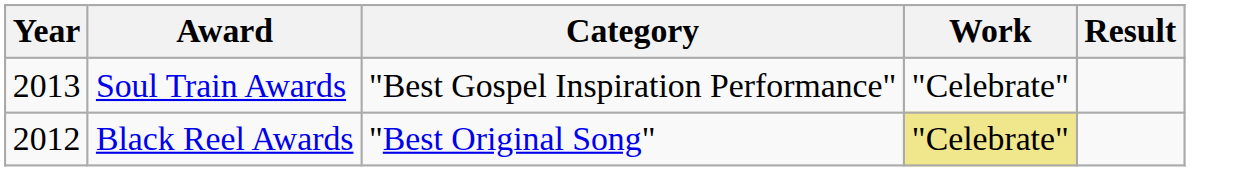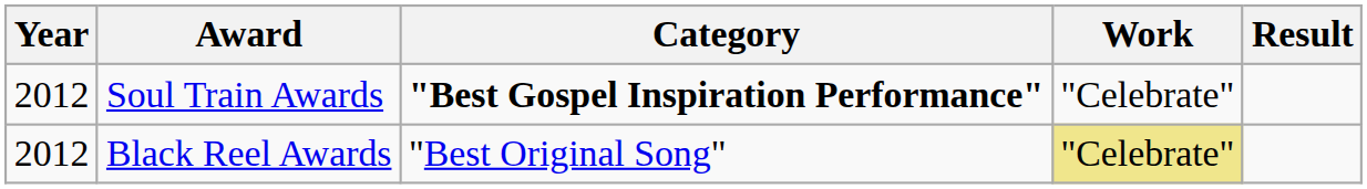Soul Train Awards | Year: 2013 -> 2012
Soul Train Awards | Category: normal -> bold
